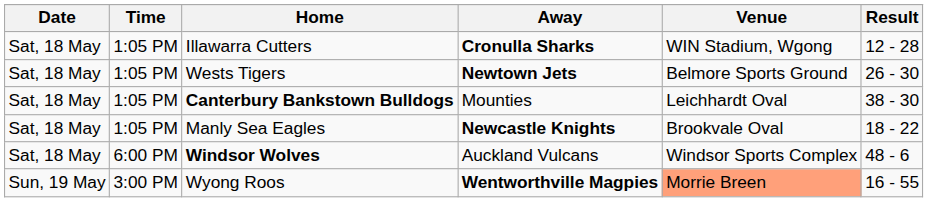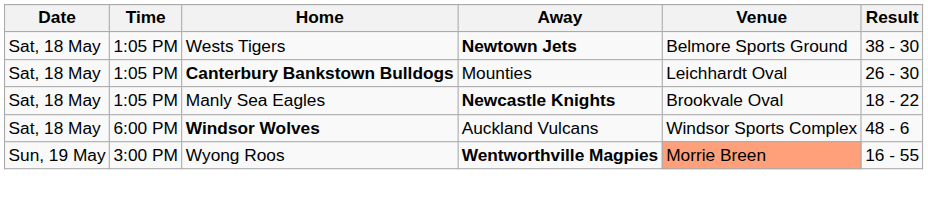- row: Sat, 18 May | 1:05 PM | Illawarra Cutters | Cronulla Sharks | WIN Stadium, Wgong | 12 - 28
Wests Tigers | Result: 26 - 30 -> 38 - 30
Canterbury Bankstown Bulldogs | Result: 38 - 30 -> 26 - 30
